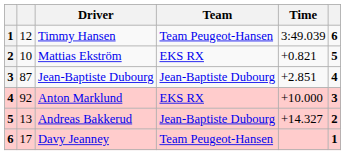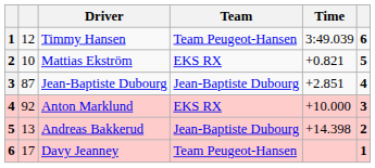Andreas Bakkerud | Time: +14.327 -> +14.398
